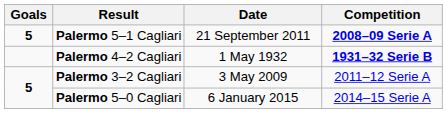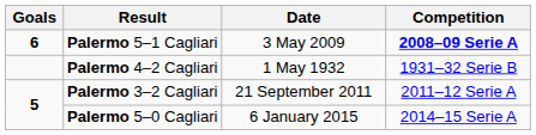Palermo 5–1 Cagliari | Goals: 5 -> 6
Palermo 5–1 Cagliari | Date: 21 September 2011 -> 3 May 2009
Palermo 4–2 Cagliari | Competition: bold -> normal
Palermo 3–2 Cagliari | Date: 3 May 2009 -> 21 September 2011
